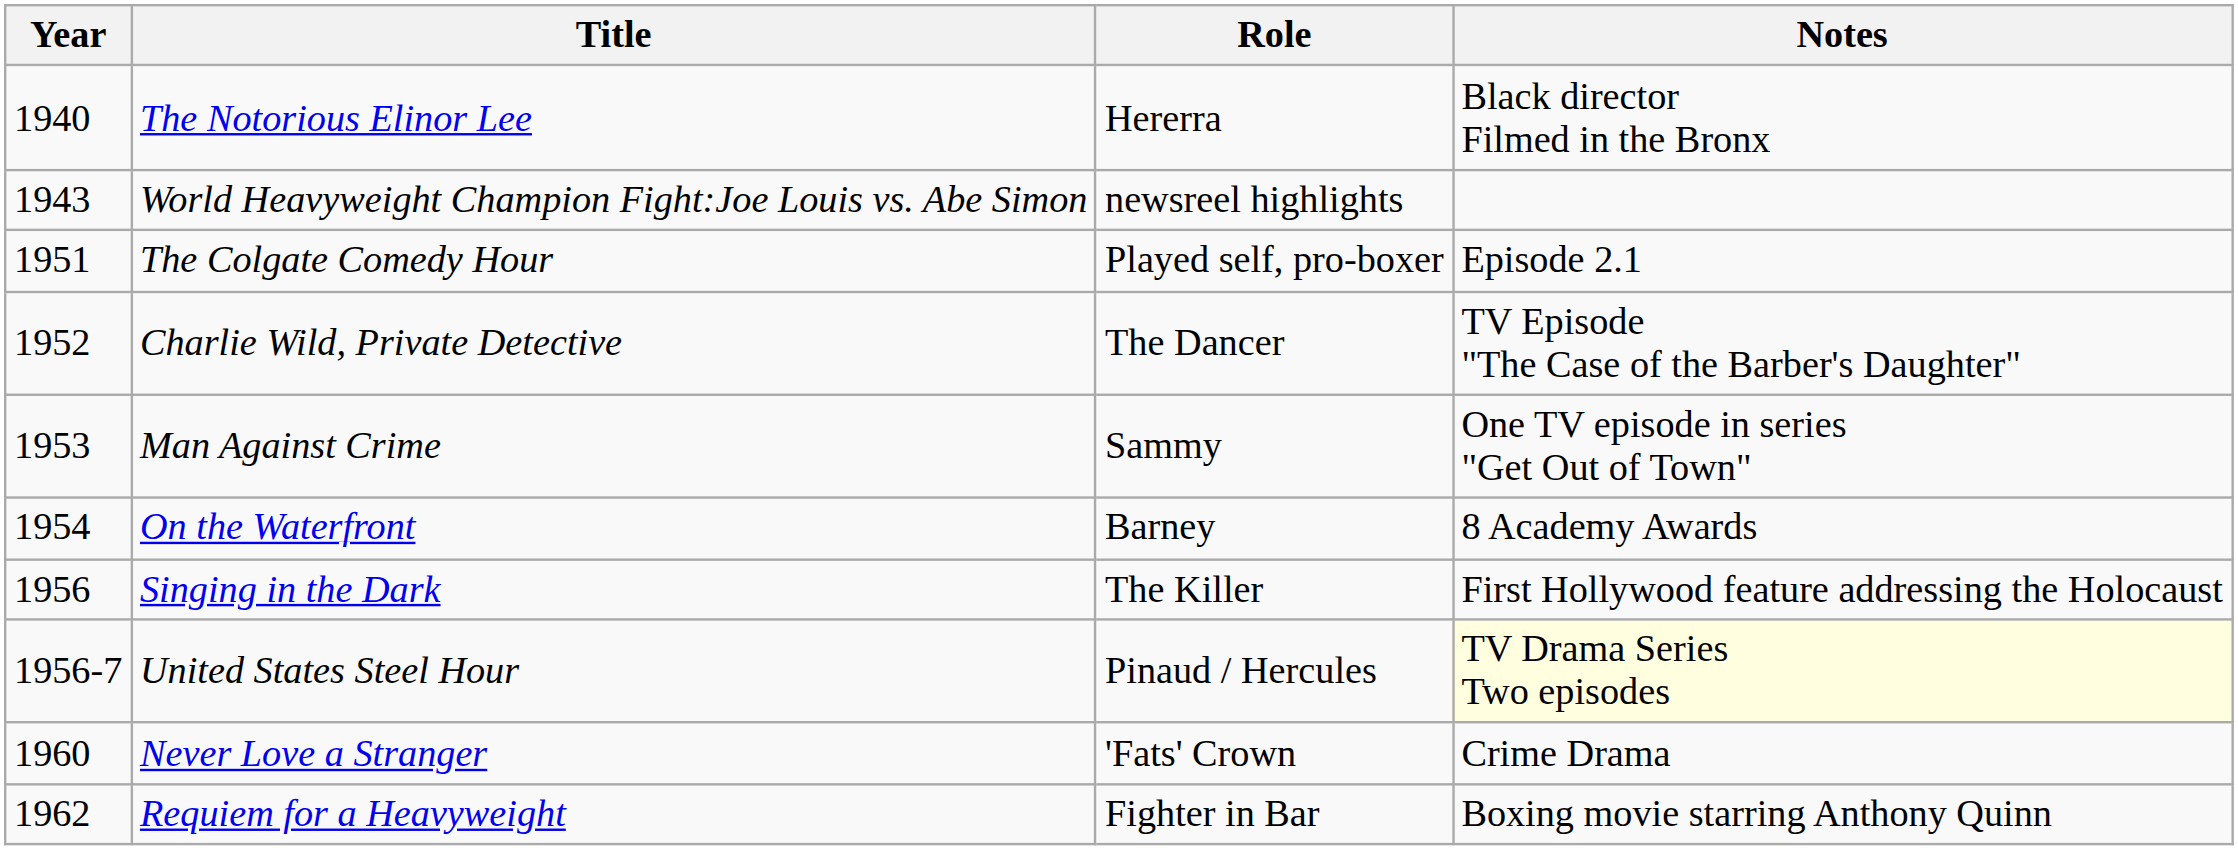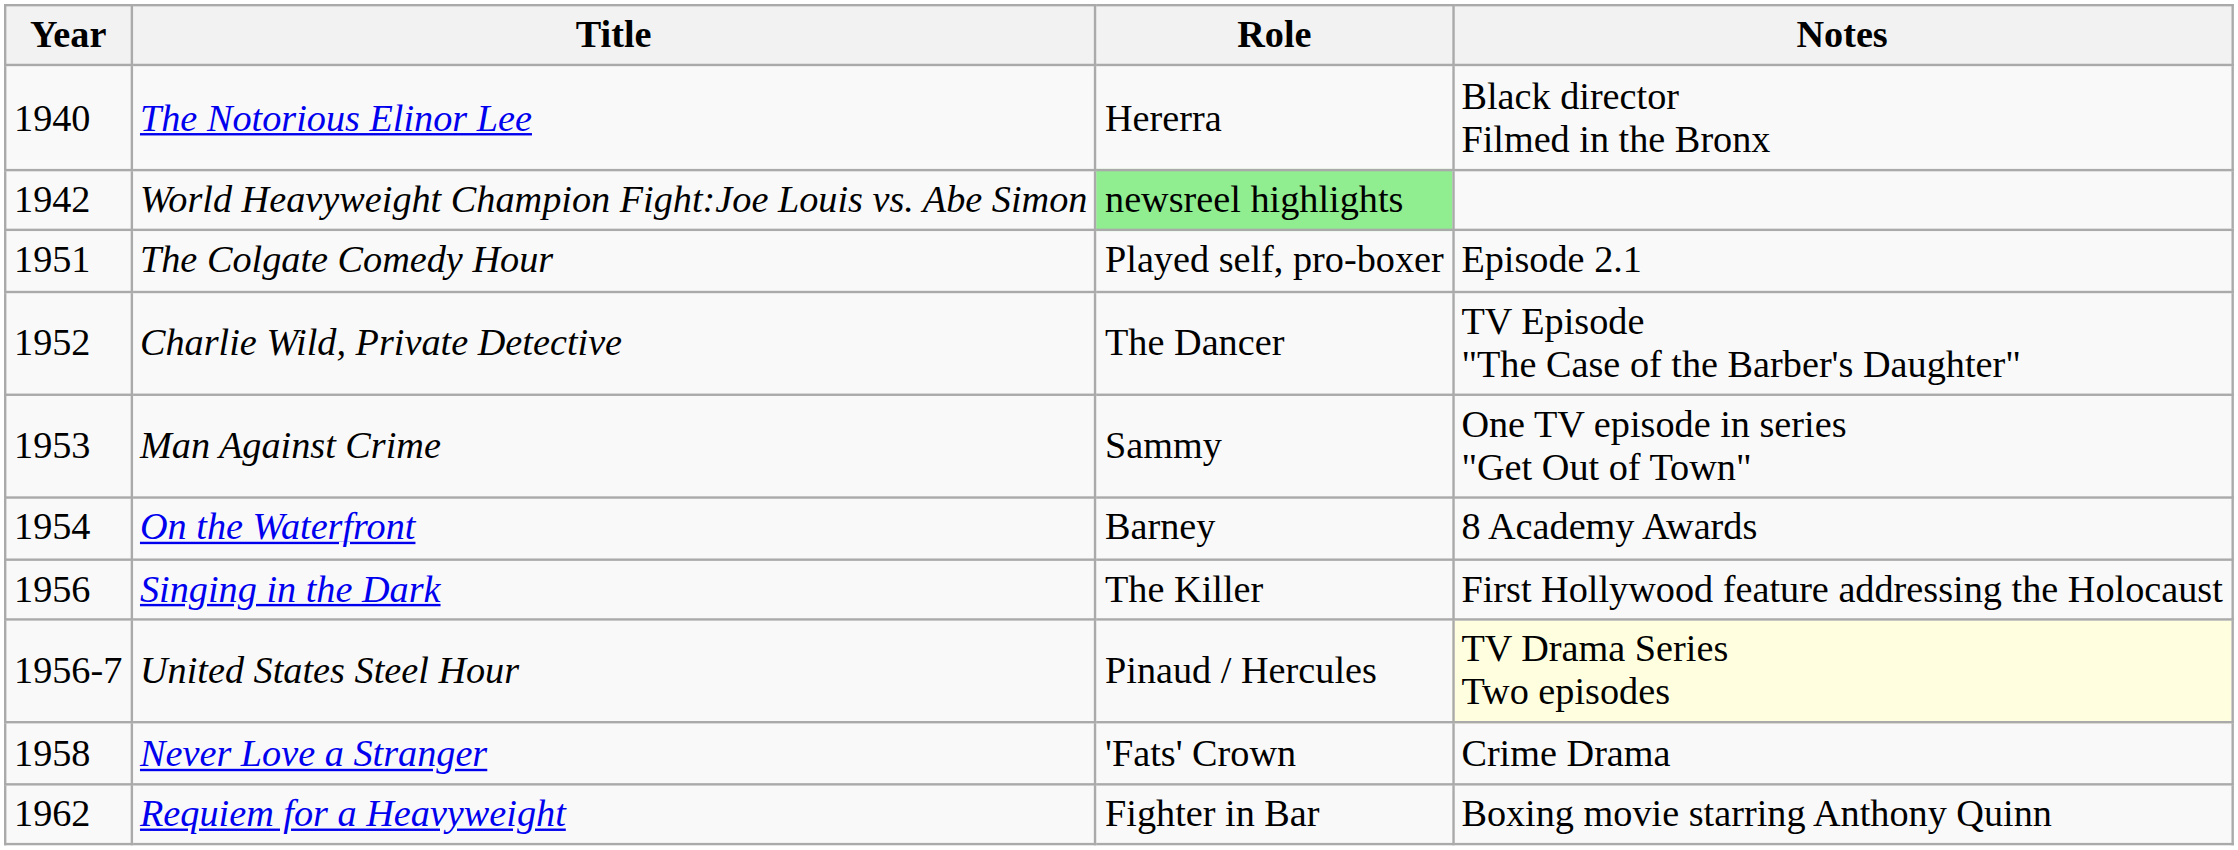World Heavyweight Champion Fight:Joe Louis vs. Abe Simon | Year: 1943 -> 1942
World Heavyweight Champion Fight:Joe Louis vs. Abe Simon | Role: no background -> lightgreen background
Never Love a Stranger | Year: 1960 -> 1958
